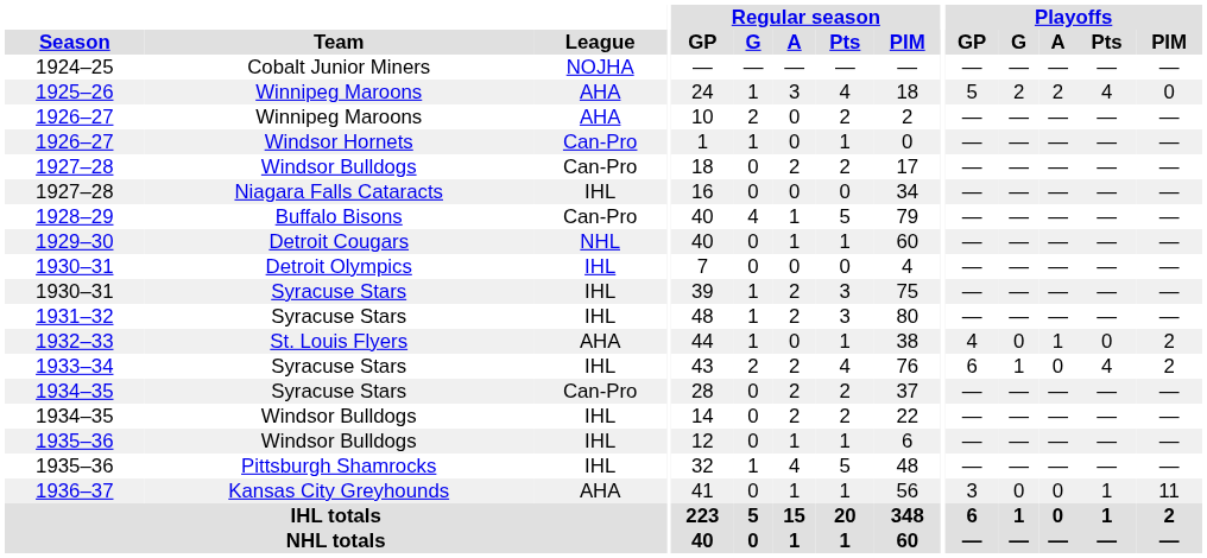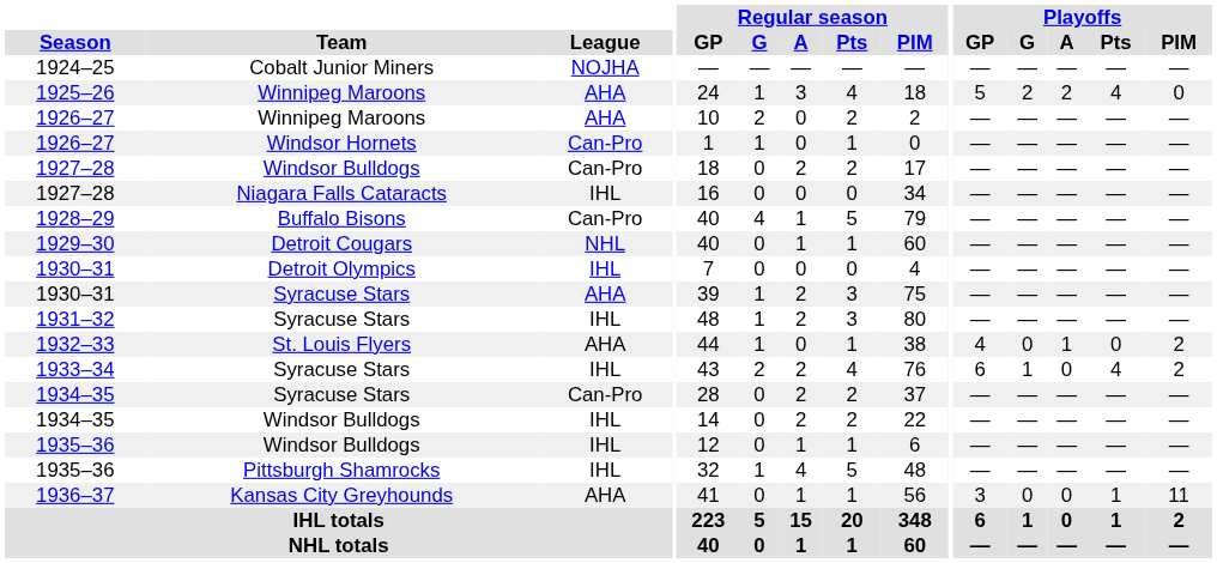1930–31 / Syracuse Stars | League: IHL -> AHA
